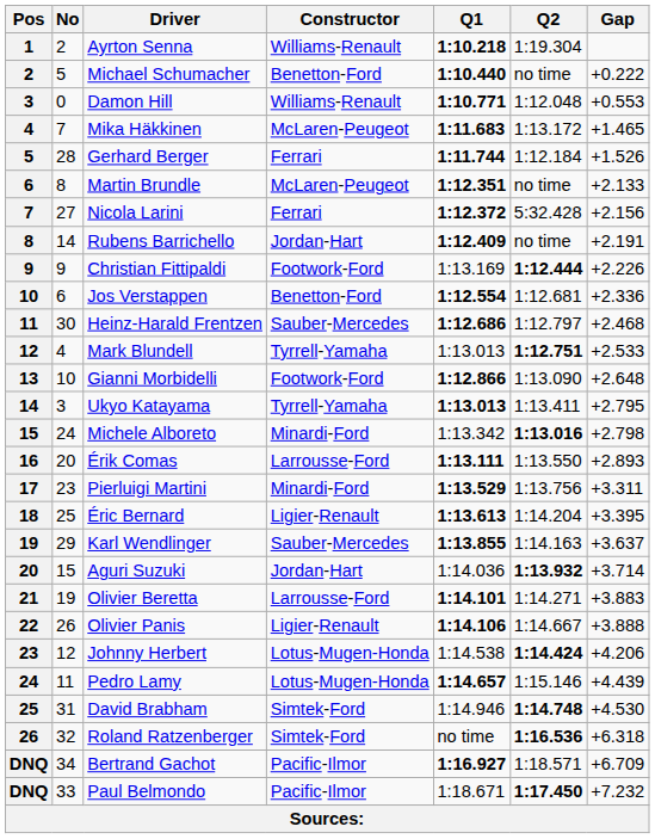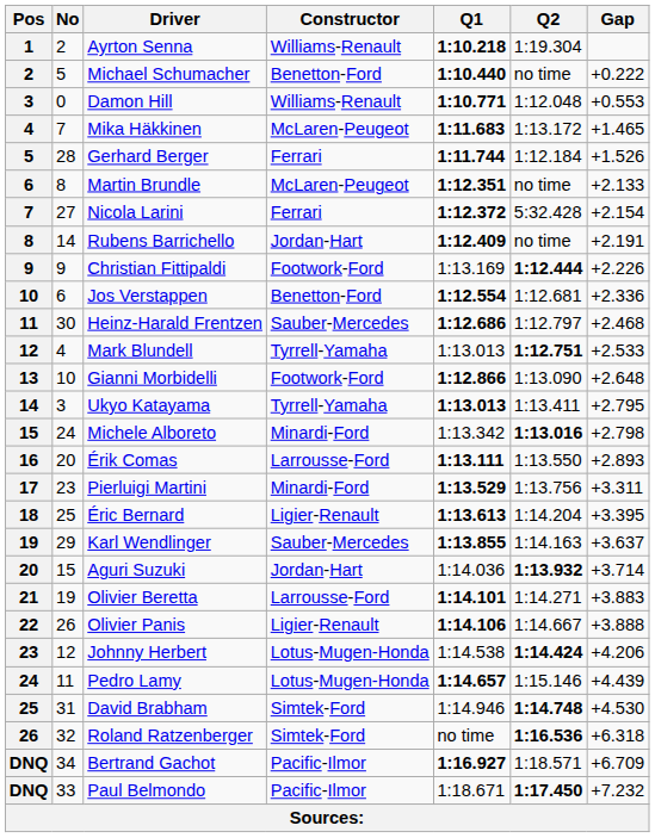Nicola Larini | Gap: +2.156 -> +2.154
